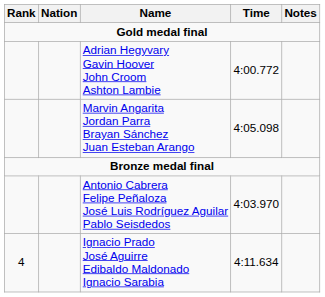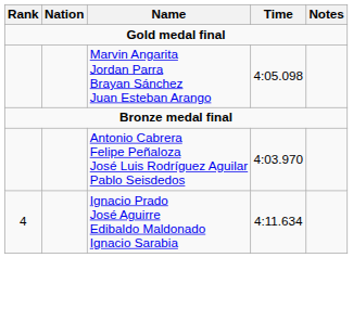- row: Adrian Hegyvary Gavin Hoover John Croom Ashton Lambie | 4:00.772
